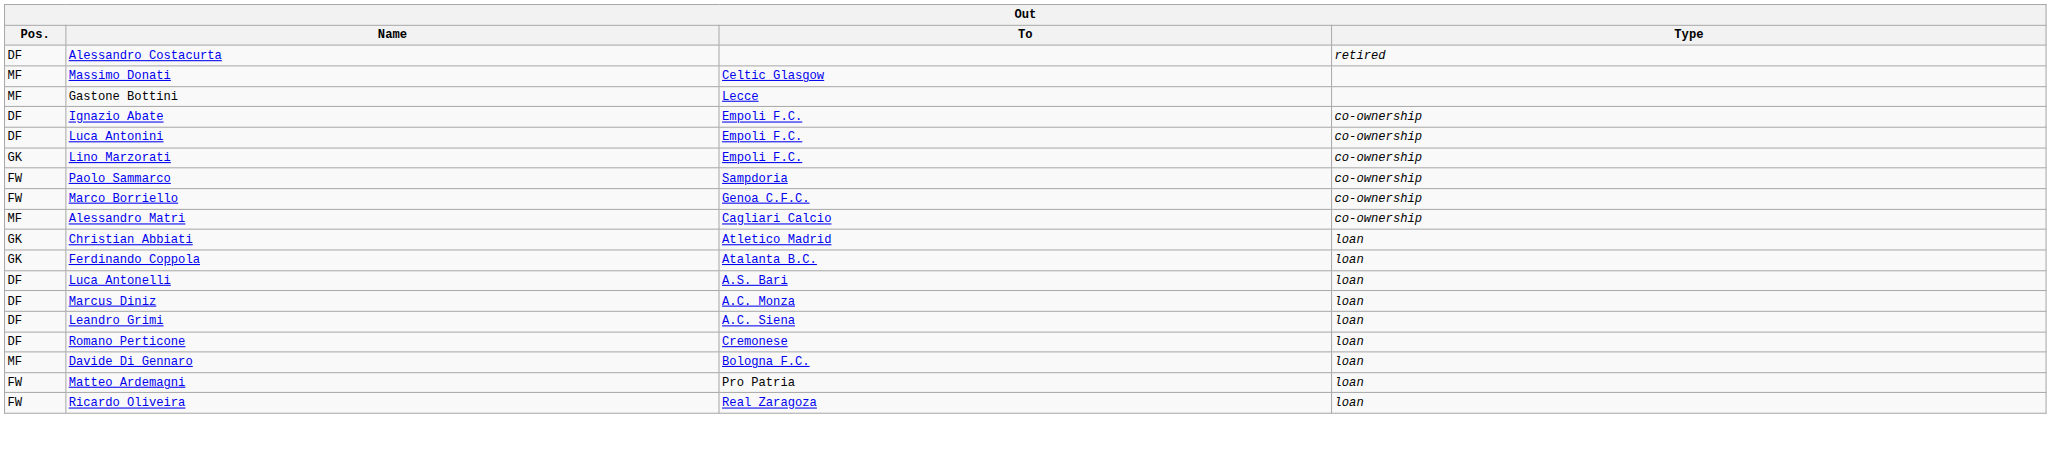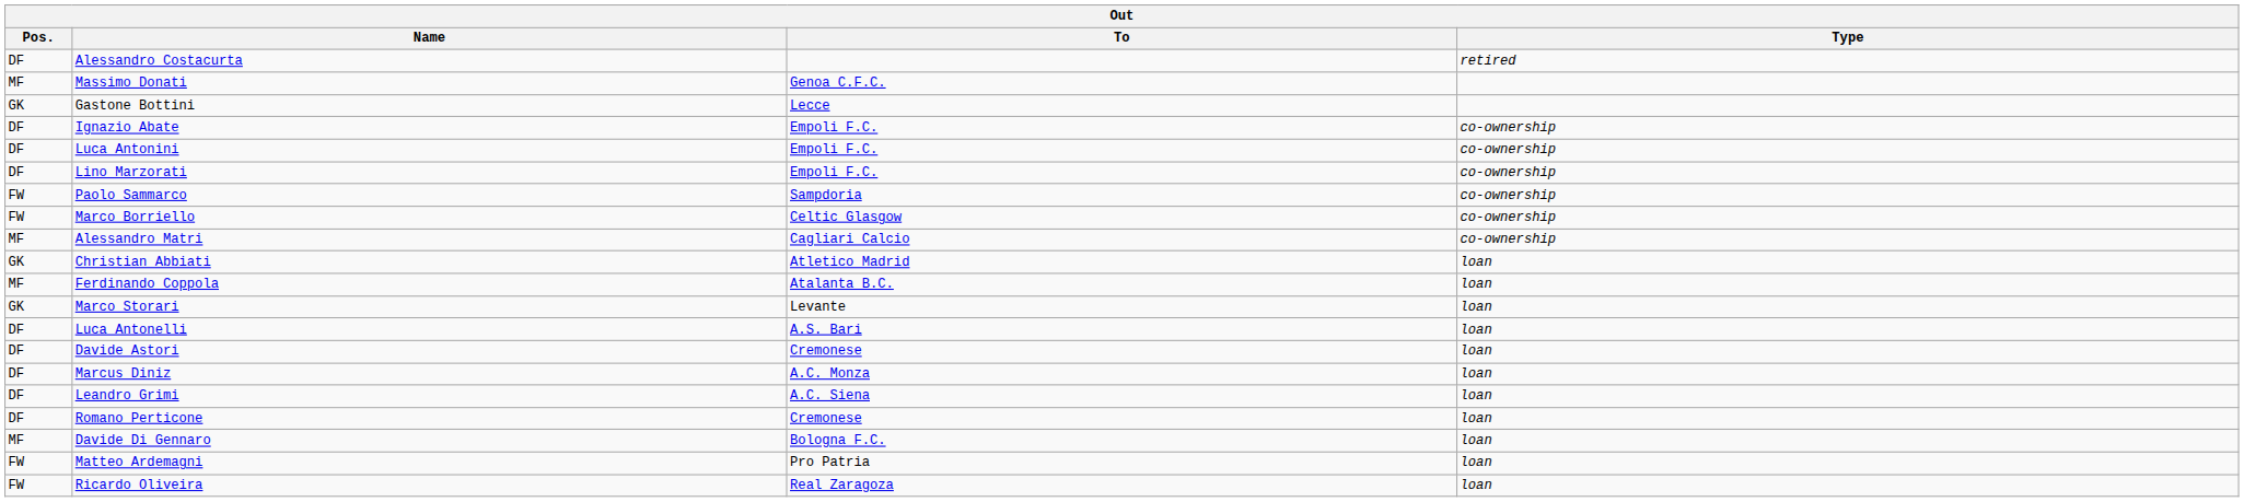Massimo Donati | To: Celtic Glasgow -> Genoa C.F.C.
Gastone Bottini | Pos.: MF -> GK
Lino Marzorati | Pos.: GK -> DF
Marco Borriello | To: Genoa C.F.C. -> Celtic Glasgow
Ferdinando Coppola | Pos.: GK -> MF
+ row: GK | Marco Storari | Levante | loan
+ row: DF | Davide Astori | Cremonese | loan
